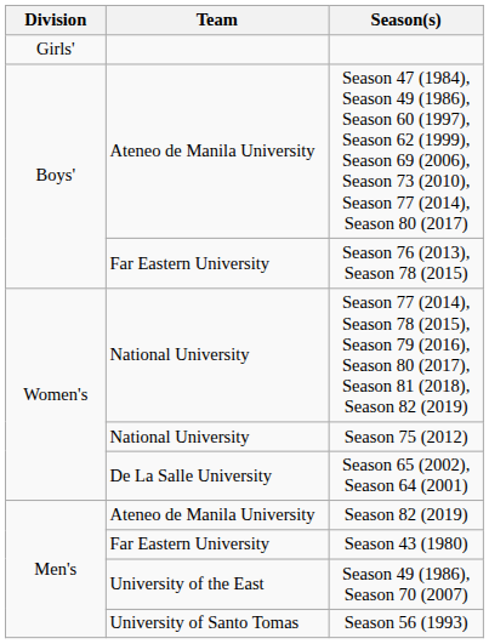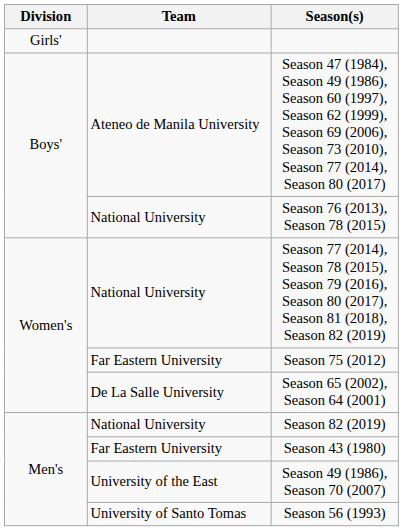Season 76 (2013), Season 78 (2015) | Team: Far Eastern University -> National University
Season 75 (2012) | Team: National University -> Far Eastern University
Season 82 (2019) | Team: Ateneo de Manila University -> National University
